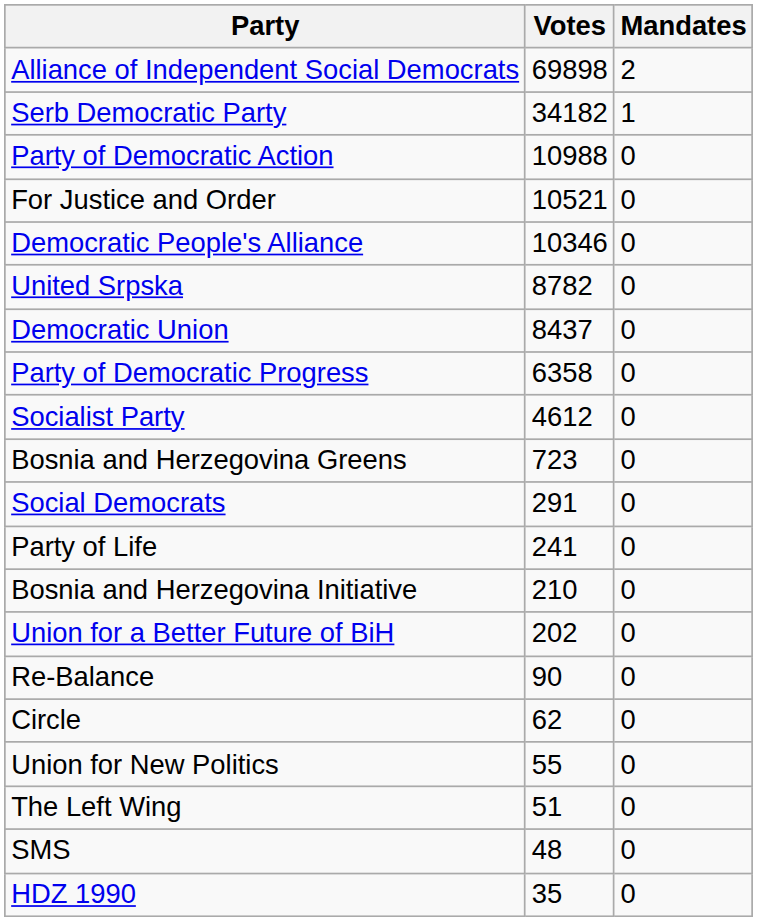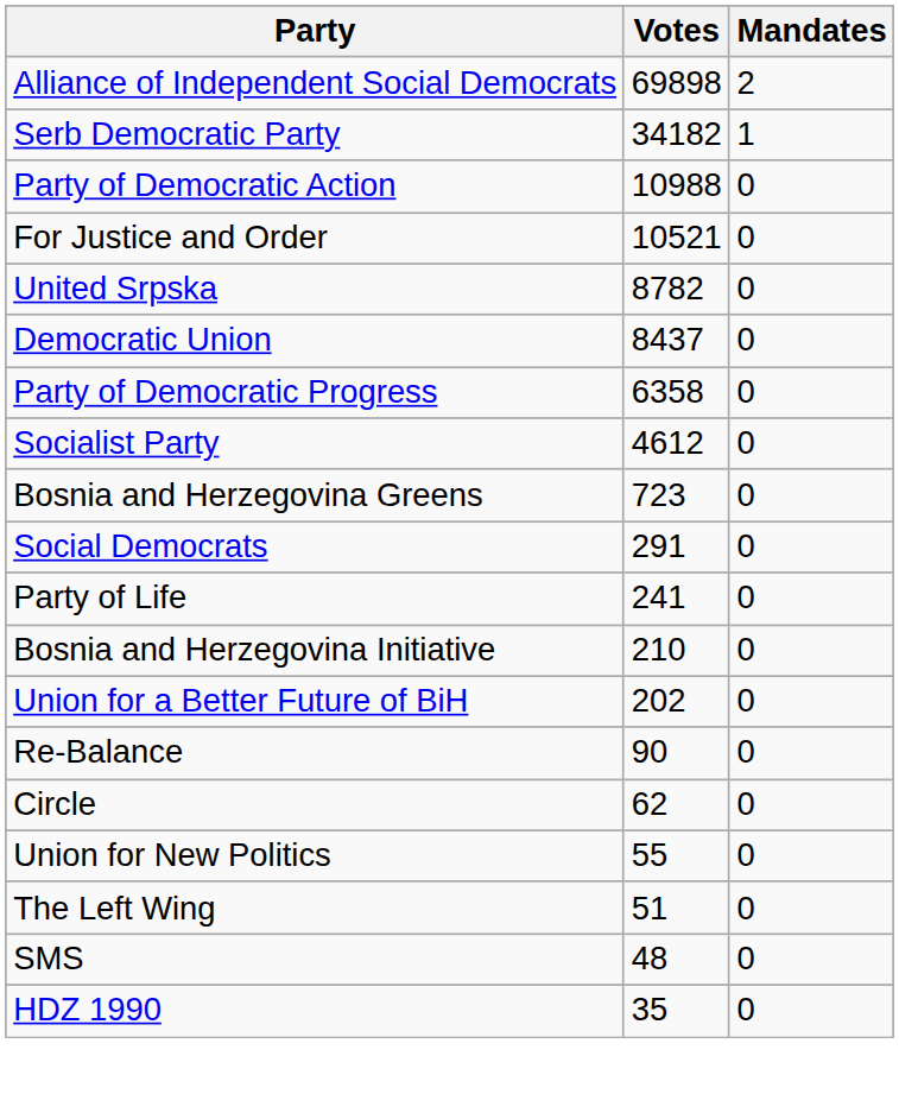- row: Democratic People's Alliance | 10346 | 0
